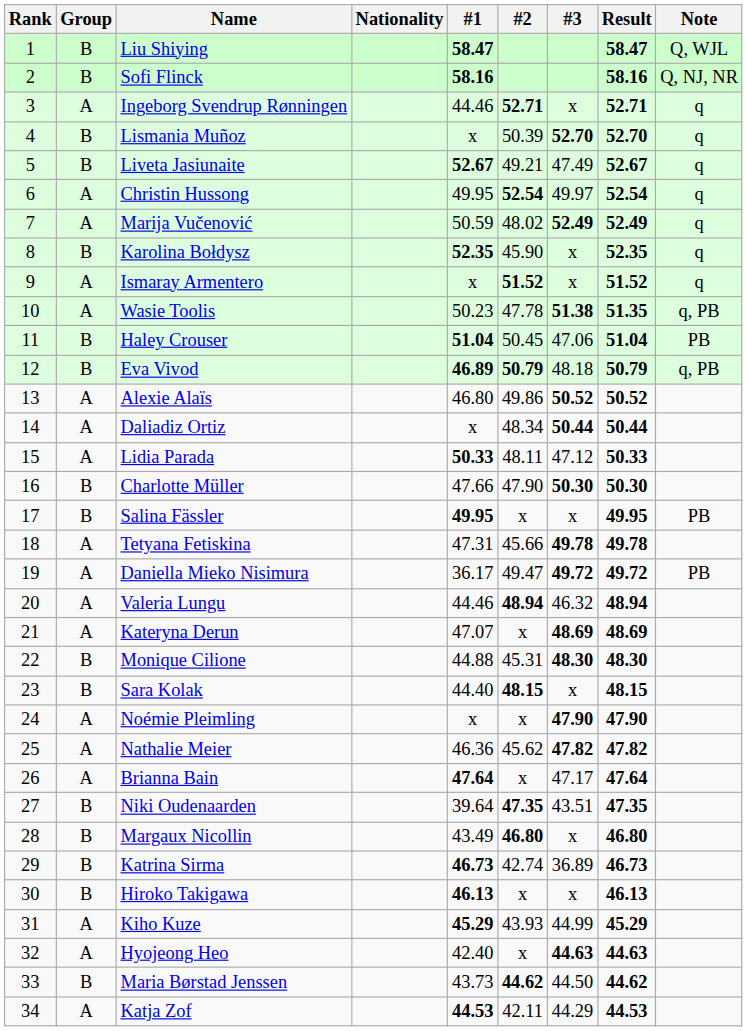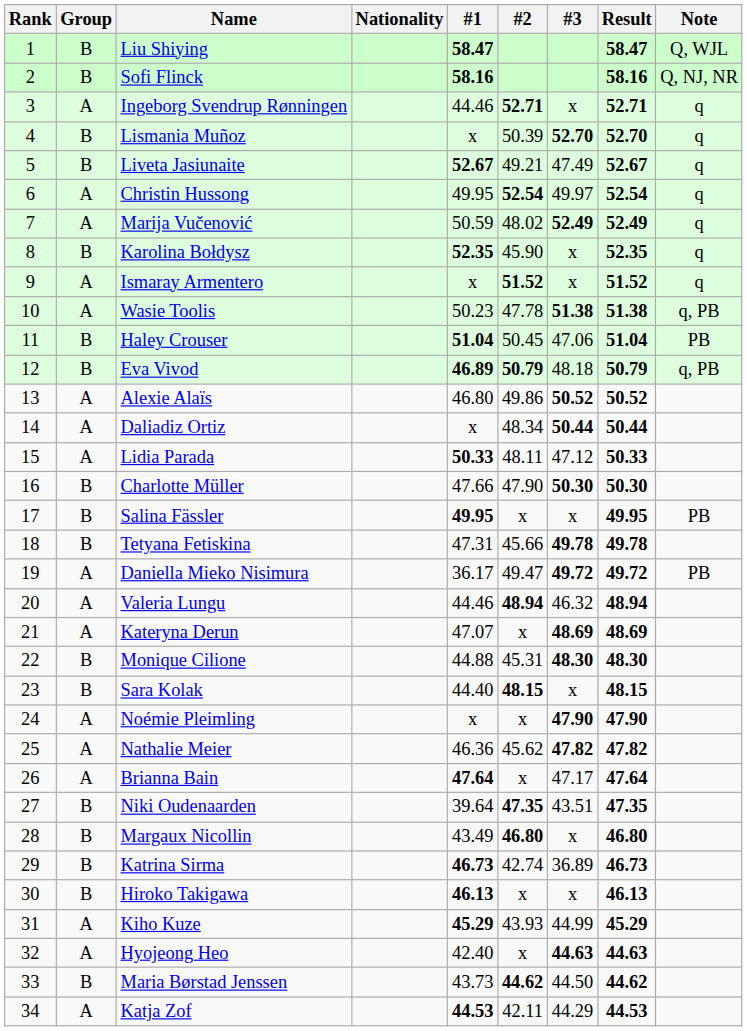Wasie Toolis | Result: 51.35 -> 51.38
Tetyana Fetiskina | Group: A -> B
